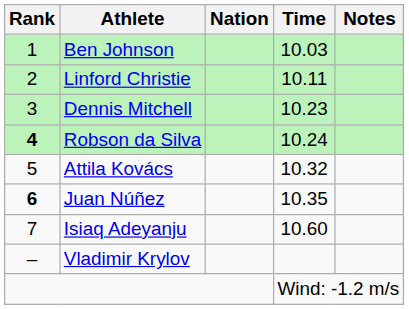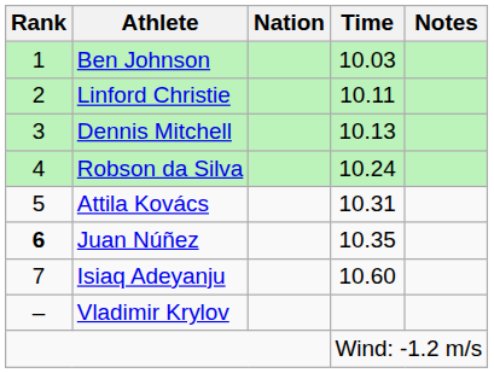Dennis Mitchell | Time: 10.23 -> 10.13
Robson da Silva | Rank: bold -> normal
Attila Kovács | Time: 10.32 -> 10.31
